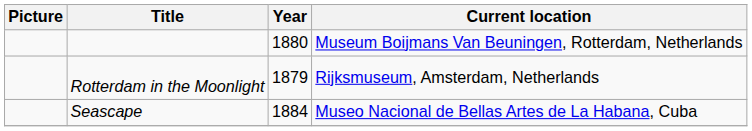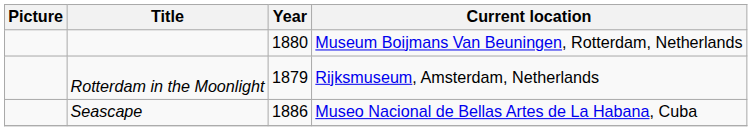Seascape | Year: 1884 -> 1886
